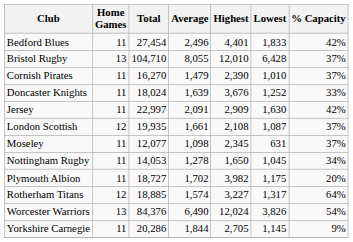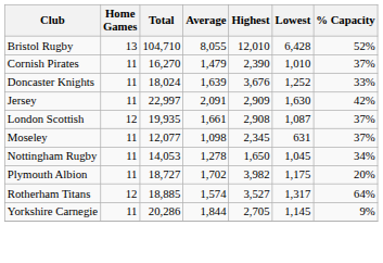- row: Bedford Blues | 11 | 27,454 | 2,496 | 4,401 | 1,833 | 42%
Bristol Rugby | % Capacity: 37% -> 52%
London Scottish | Highest: 2,108 -> 2,908
Rotherham Titans | Highest: 3,227 -> 3,527
- row: Worcester Warriors | 13 | 84,376 | 6,490 | 12,024 | 3,826 | 54%
